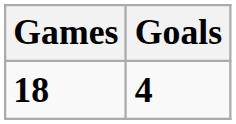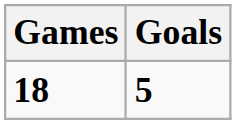18 | Goals: 4 -> 5
